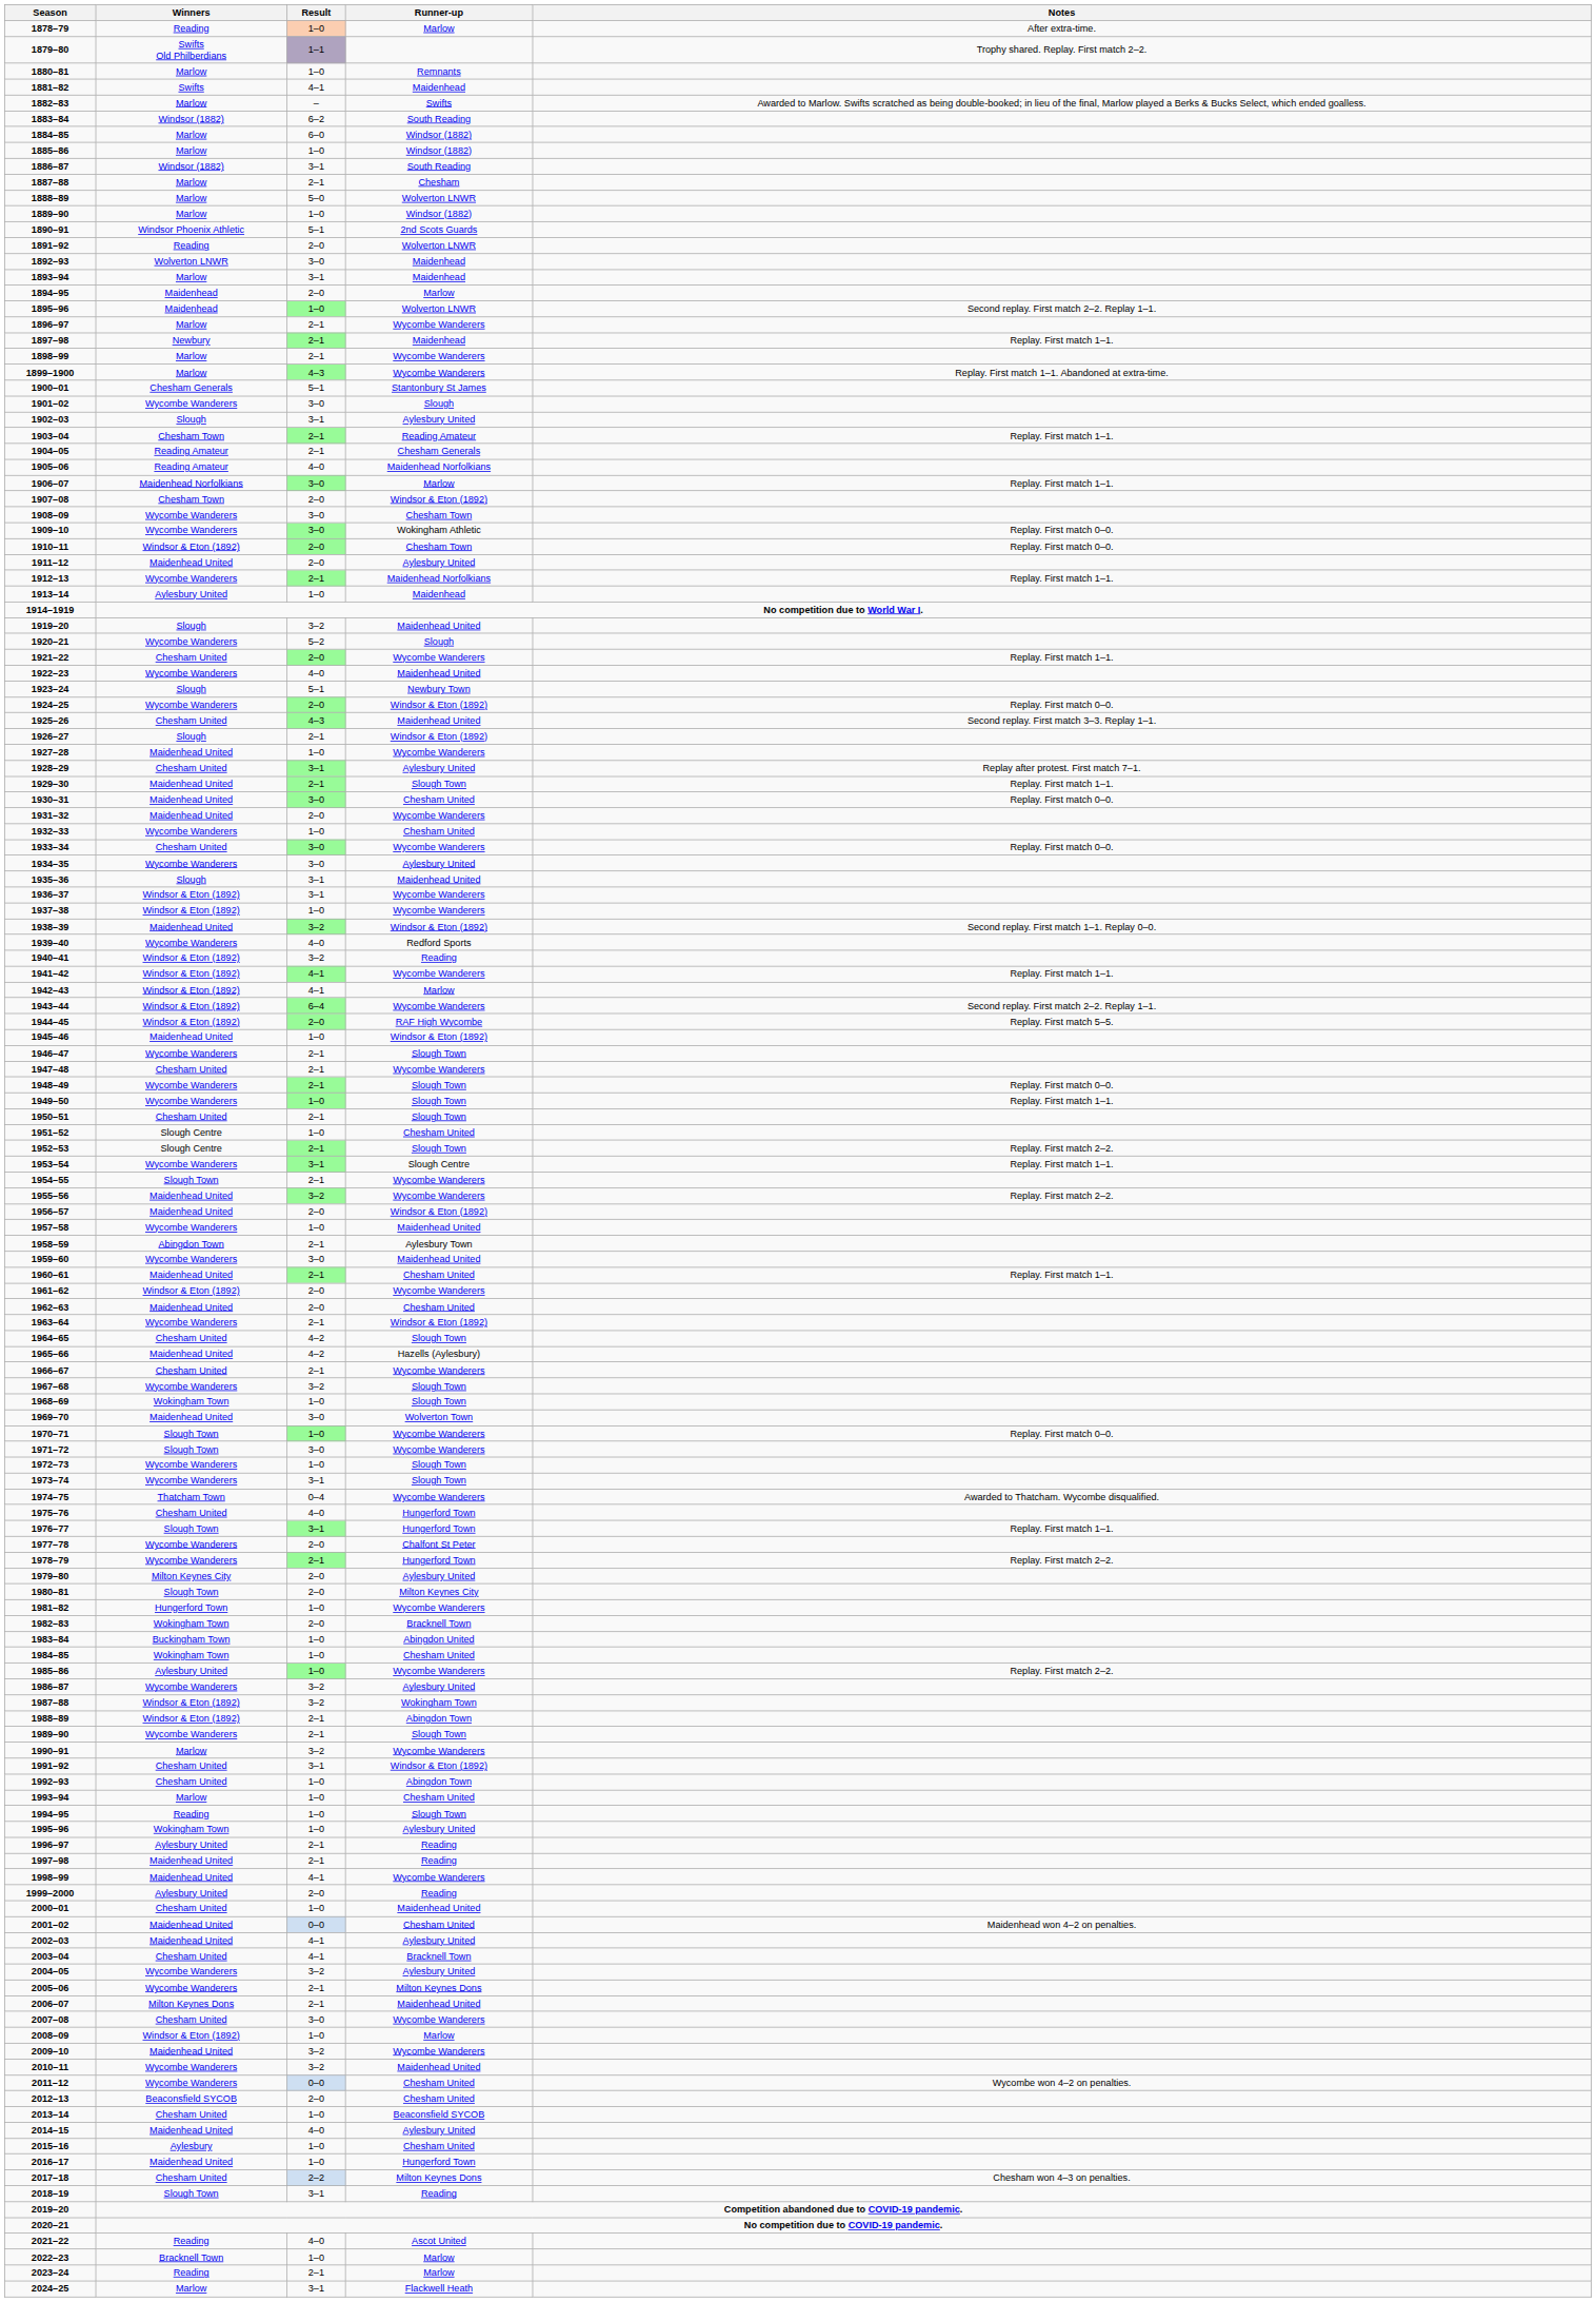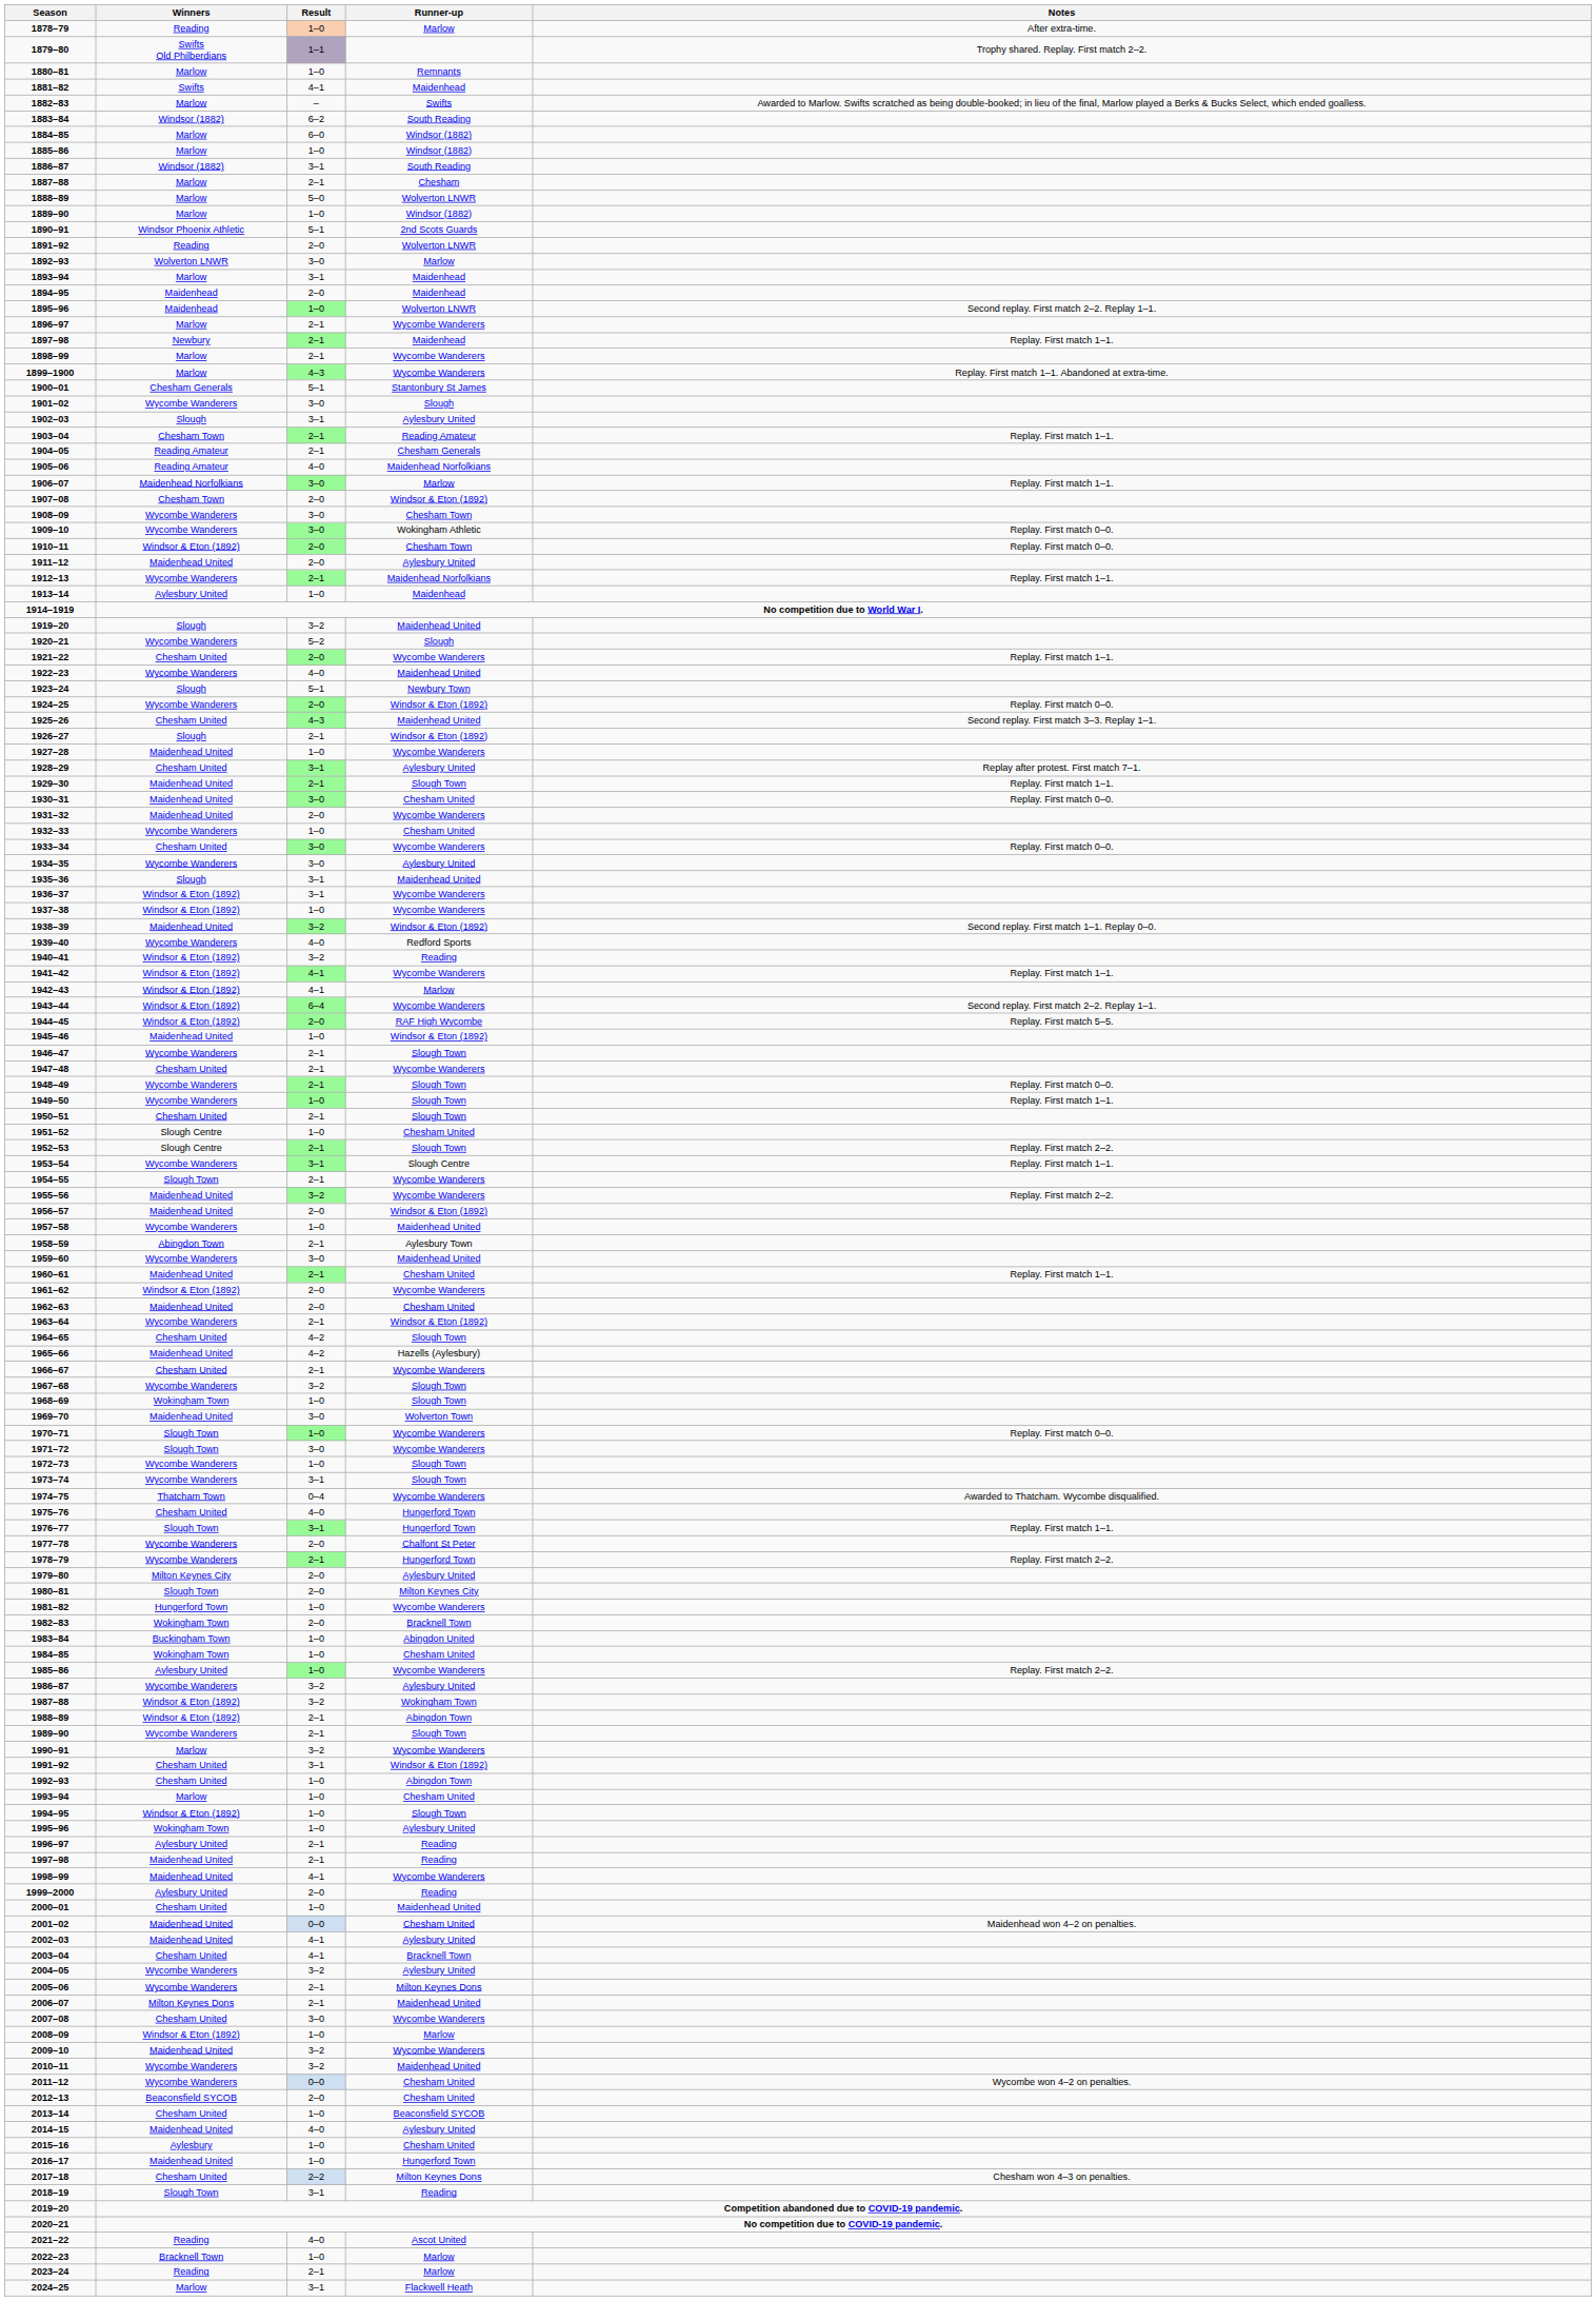1892–93 | Runner-up: Maidenhead -> Marlow
1894–95 | Runner-up: Marlow -> Maidenhead
1994–95 | Winners: Reading -> Windsor & Eton (1892)
